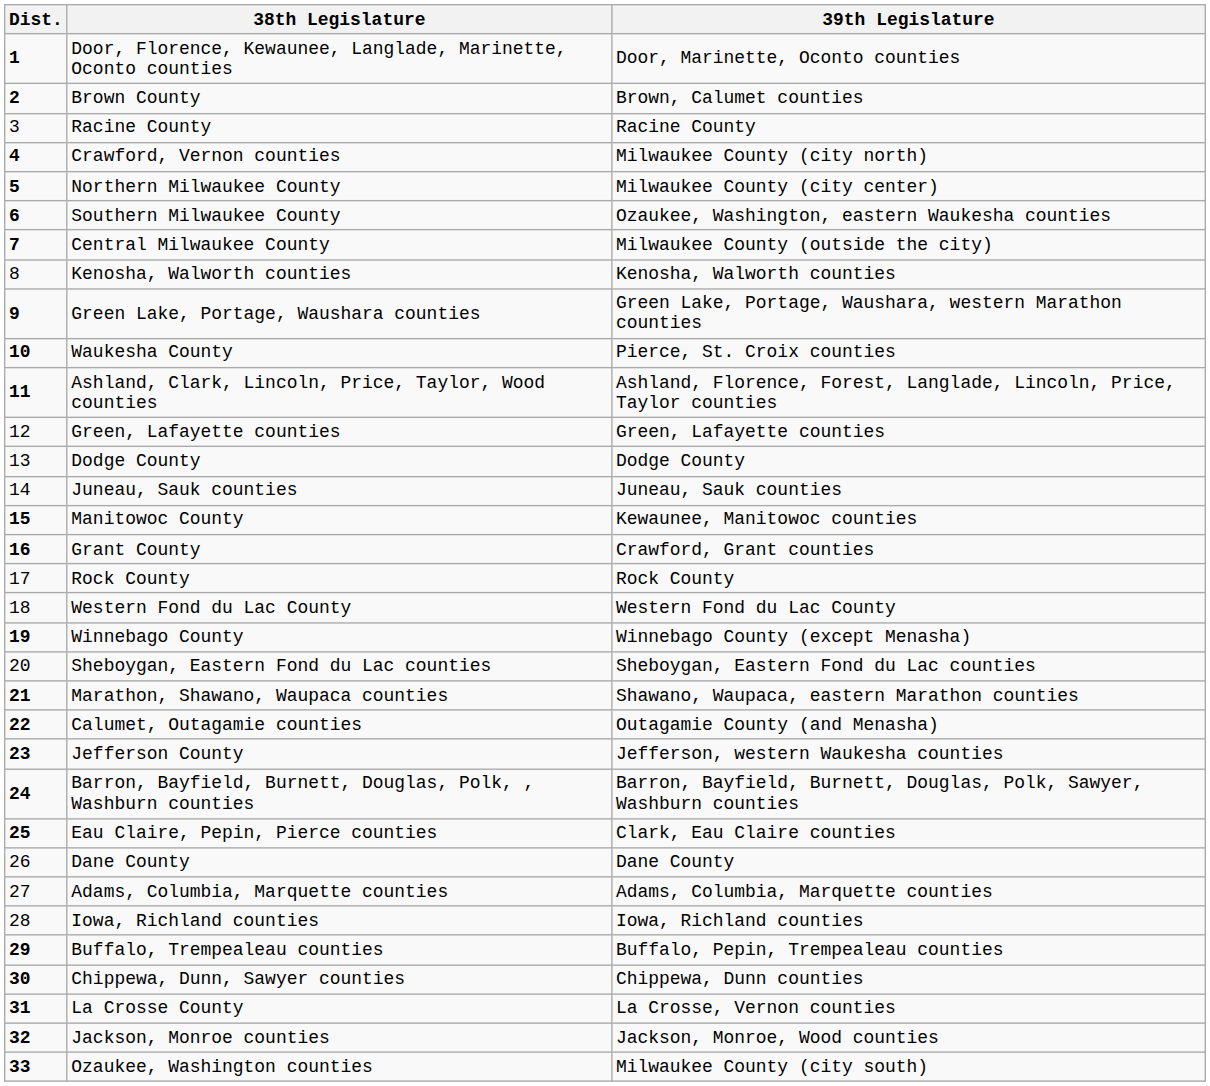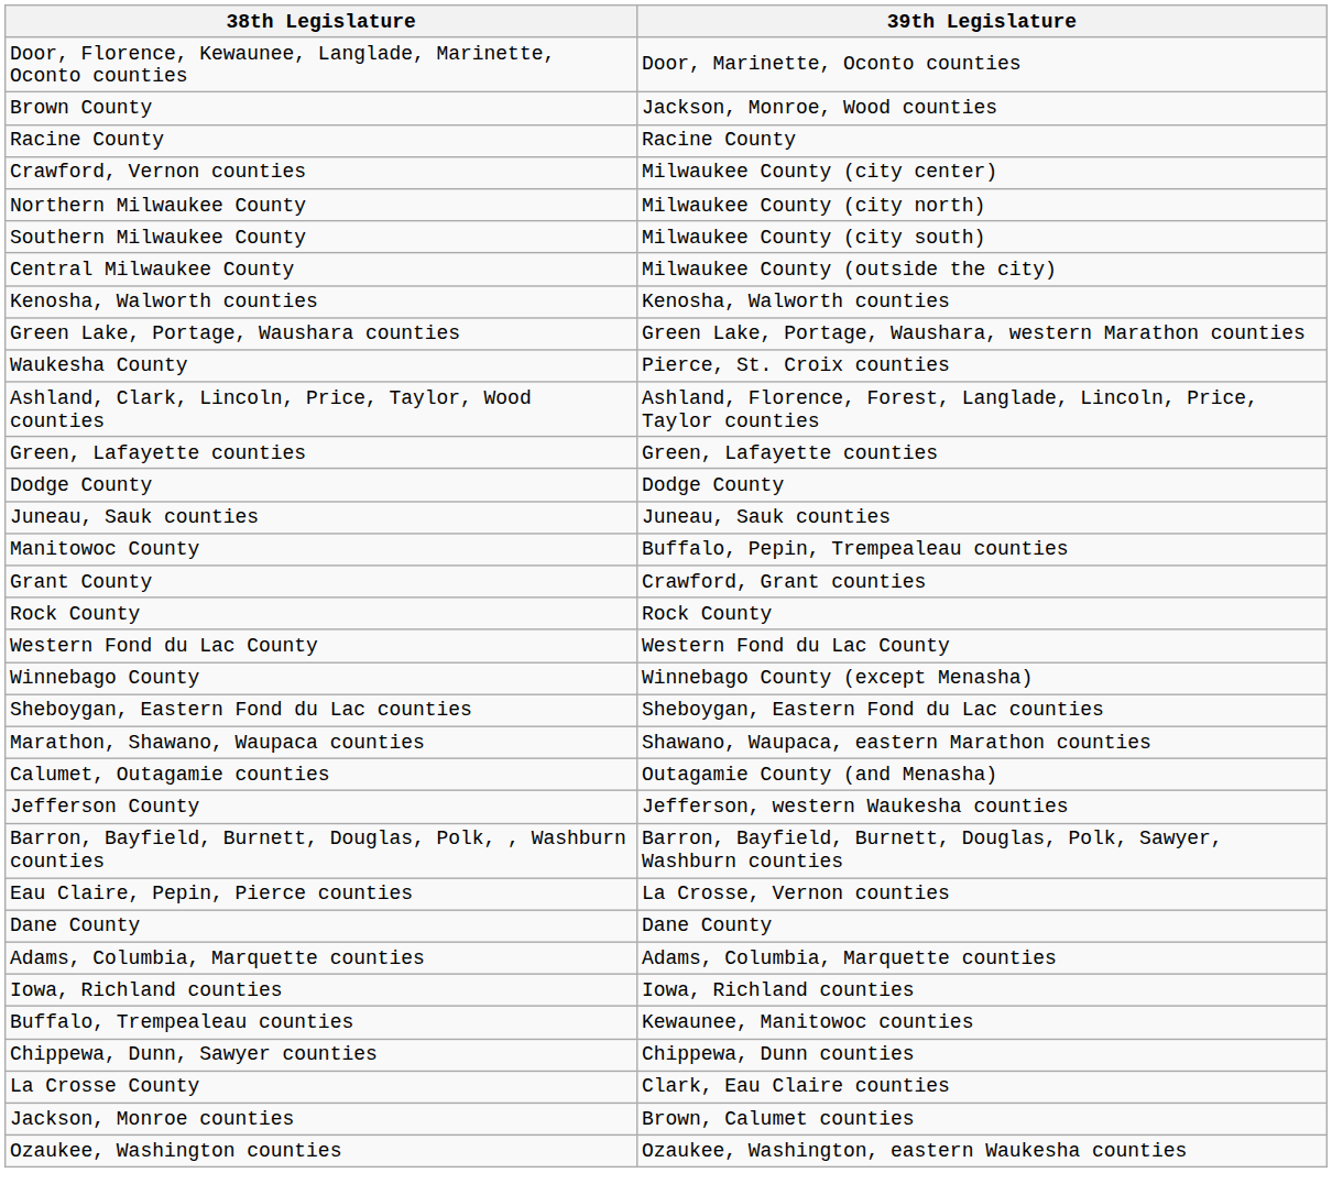- column: Dist. | 1 | 2 | 3 | 4 | 5 | 6 | 7 | 8 | 9 | 10 | 11 | 12 | 13 | 14 | 15 | 16 | 17 | 18 | 19 | 20 | 21 | 22 | 23 | 24 | 25 | 26 | 27 | 28 | 29 | 30 | 31 | 32 | 33
Brown County | 39th Legislature: Brown, Calumet counties -> Jackson, Monroe, Wood counties
Crawford, Vernon counties | 39th Legislature: Milwaukee County (city north) -> Milwaukee County (city center)
Northern Milwaukee County | 39th Legislature: Milwaukee County (city center) -> Milwaukee County (city north)
Southern Milwaukee County | 39th Legislature: Ozaukee, Washington, eastern Waukesha counties -> Milwaukee County (city south)
Manitowoc County | 39th Legislature: Kewaunee, Manitowoc counties -> Buffalo, Pepin, Trempealeau counties
Eau Claire, Pepin, Pierce counties | 39th Legislature: Clark, Eau Claire counties -> La Crosse, Vernon counties
Buffalo, Trempealeau counties | 39th Legislature: Buffalo, Pepin, Trempealeau counties -> Kewaunee, Manitowoc counties
La Crosse County | 39th Legislature: La Crosse, Vernon counties -> Clark, Eau Claire counties
Jackson, Monroe counties | 39th Legislature: Jackson, Monroe, Wood counties -> Brown, Calumet counties
Ozaukee, Washington counties | 39th Legislature: Milwaukee County (city south) -> Ozaukee, Washington, eastern Waukesha counties
